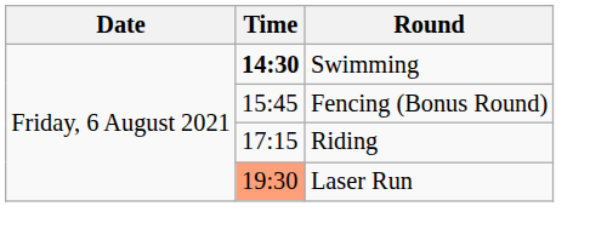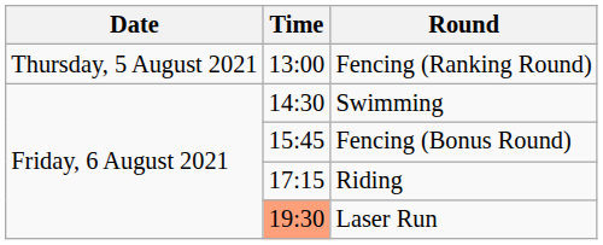+ row: Thursday, 5 August 2021 | 13:00 | Fencing (Ranking Round)
Swimming | Time: bold -> normal
